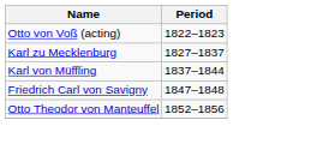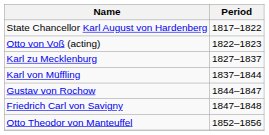+ row: State Chancellor Karl August von Hardenberg | 1817–1822
+ row: Gustav von Rochow | 1844–1847
